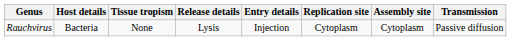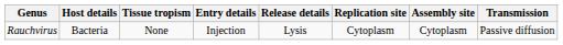columns swapped: Entry details <-> Release details
